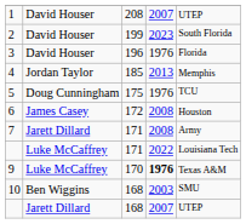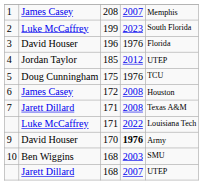1 | column 2: David Houser -> James Casey
1 | column 5: UTEP -> Memphis
2 | column 2: David Houser -> Luke McCaffrey
4 | column 4: 2013 -> 2012
4 | column 5: Memphis -> UTEP
7 | column 5: Army -> Texas A&M
9 | column 2: Luke McCaffrey -> David Houser
9 | column 5: Texas A&M -> Army
